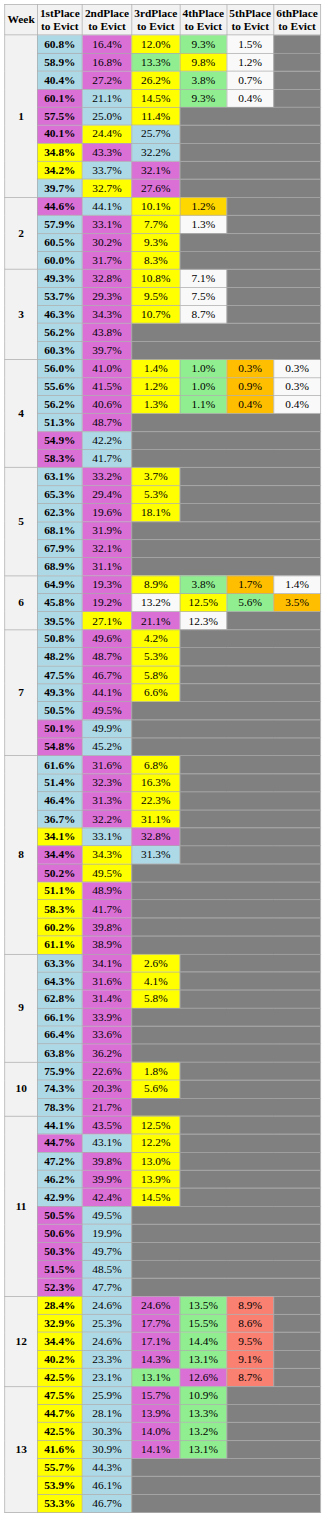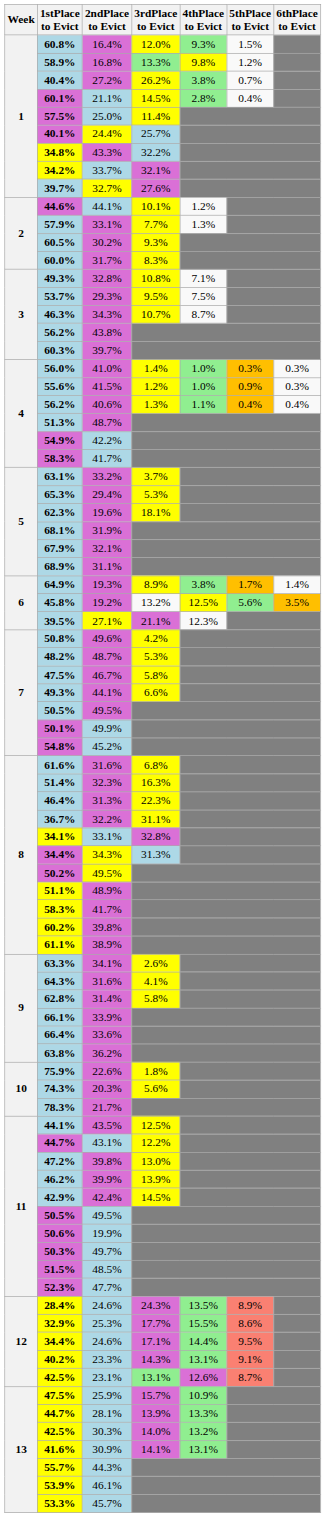60.1% | 4thPlace to Evict: 9.3% -> 2.8%
44.6% | 4thPlace to Evict: gold background -> no background
28.4% | 3rdPlace to Evict: 24.6% -> 24.3%
53.3% | 2ndPlace to Evict: 46.7% -> 45.7%
